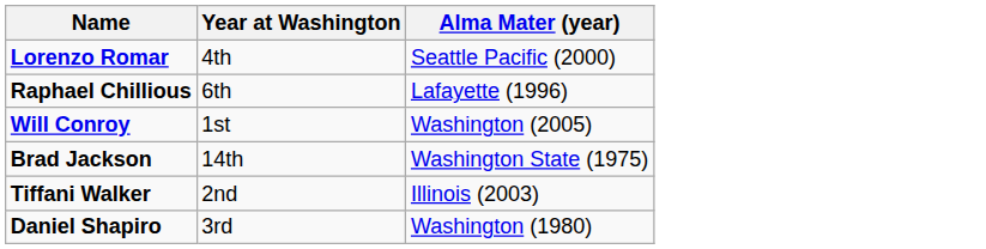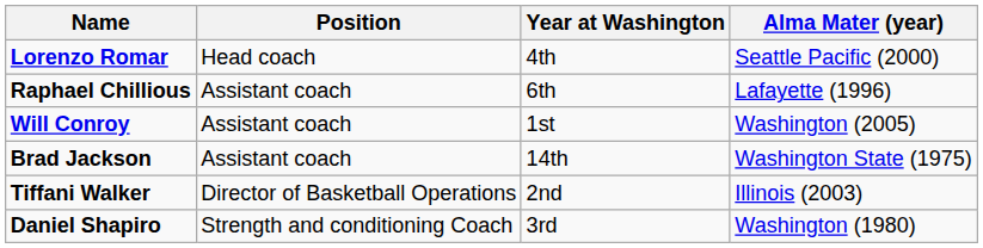+ column: Position | Head coach | Assistant coach | Assistant coach | Assistant coach | Director of Basketball Operations | Strength and conditioning Coach
